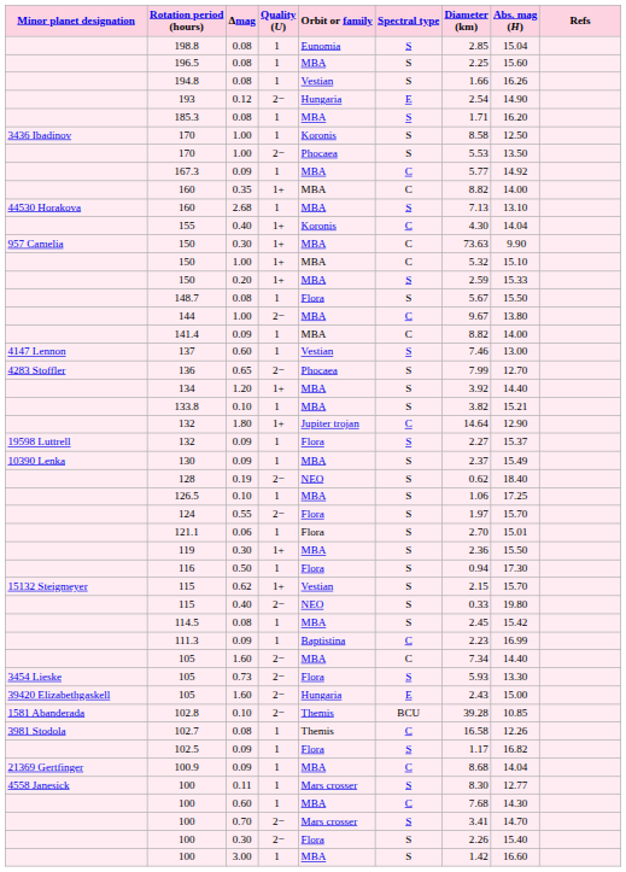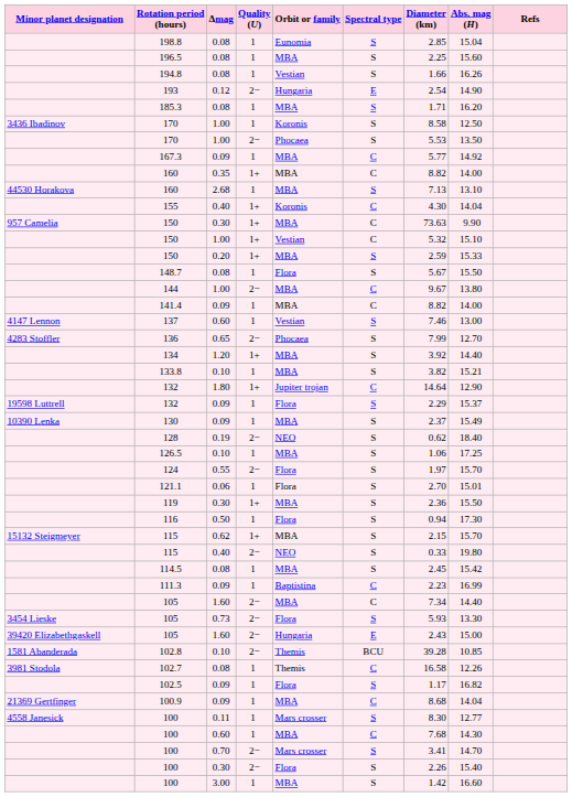150 / 1.00 | Orbit or family: MBA -> Vestian
132 / 0.09 | Diameter (km): 2.27 -> 2.29
115 / 0.62 | Orbit or family: Vestian -> MBA
